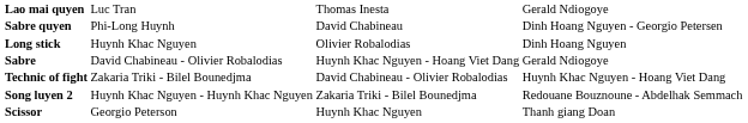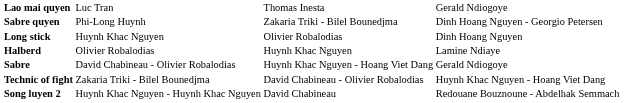Sabre quyen | column 3: David Chabineau -> Zakaria Triki - Bilel Bounedjma
+ row: Halberd | Olivier Robalodias | Huynh Khac Nguyen | Lamine Ndiaye
Song luyen 2 | column 3: Zakaria Triki - Bilel Bounedjma -> David Chabineau
- row: Scissor | Georgio Peterson | Huynh Khac Nguyen | Thanh giang Doan
